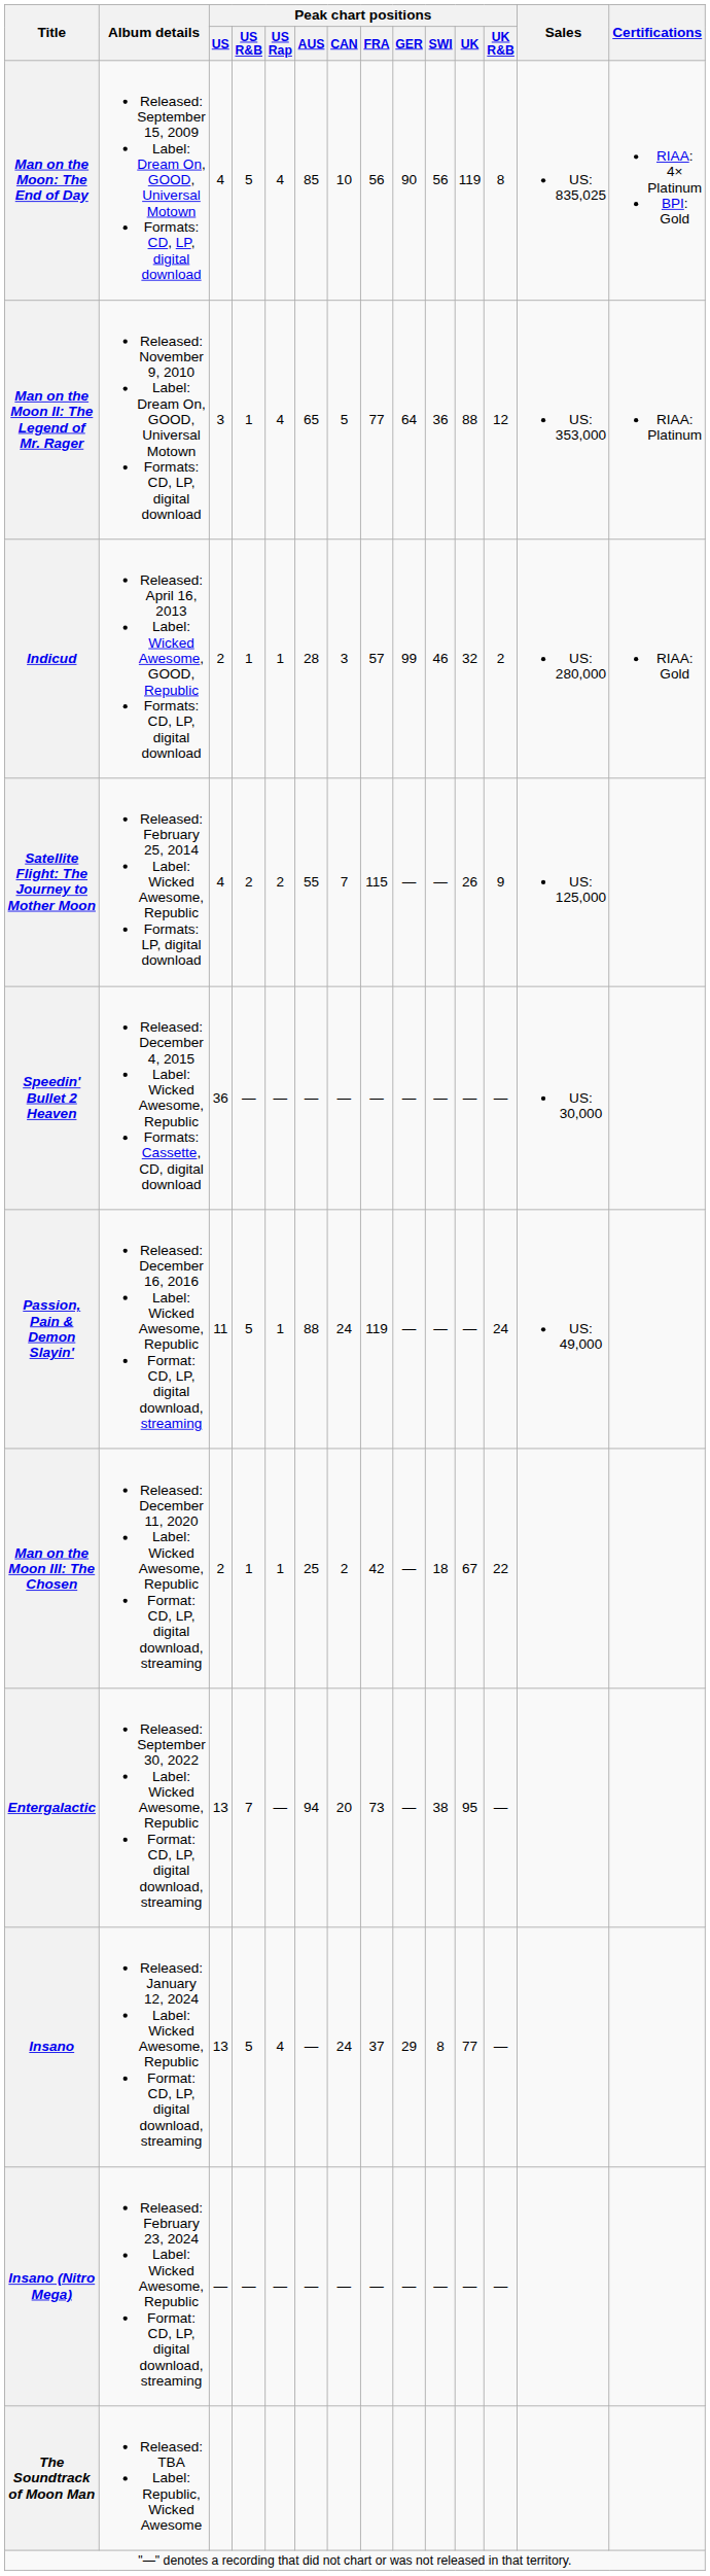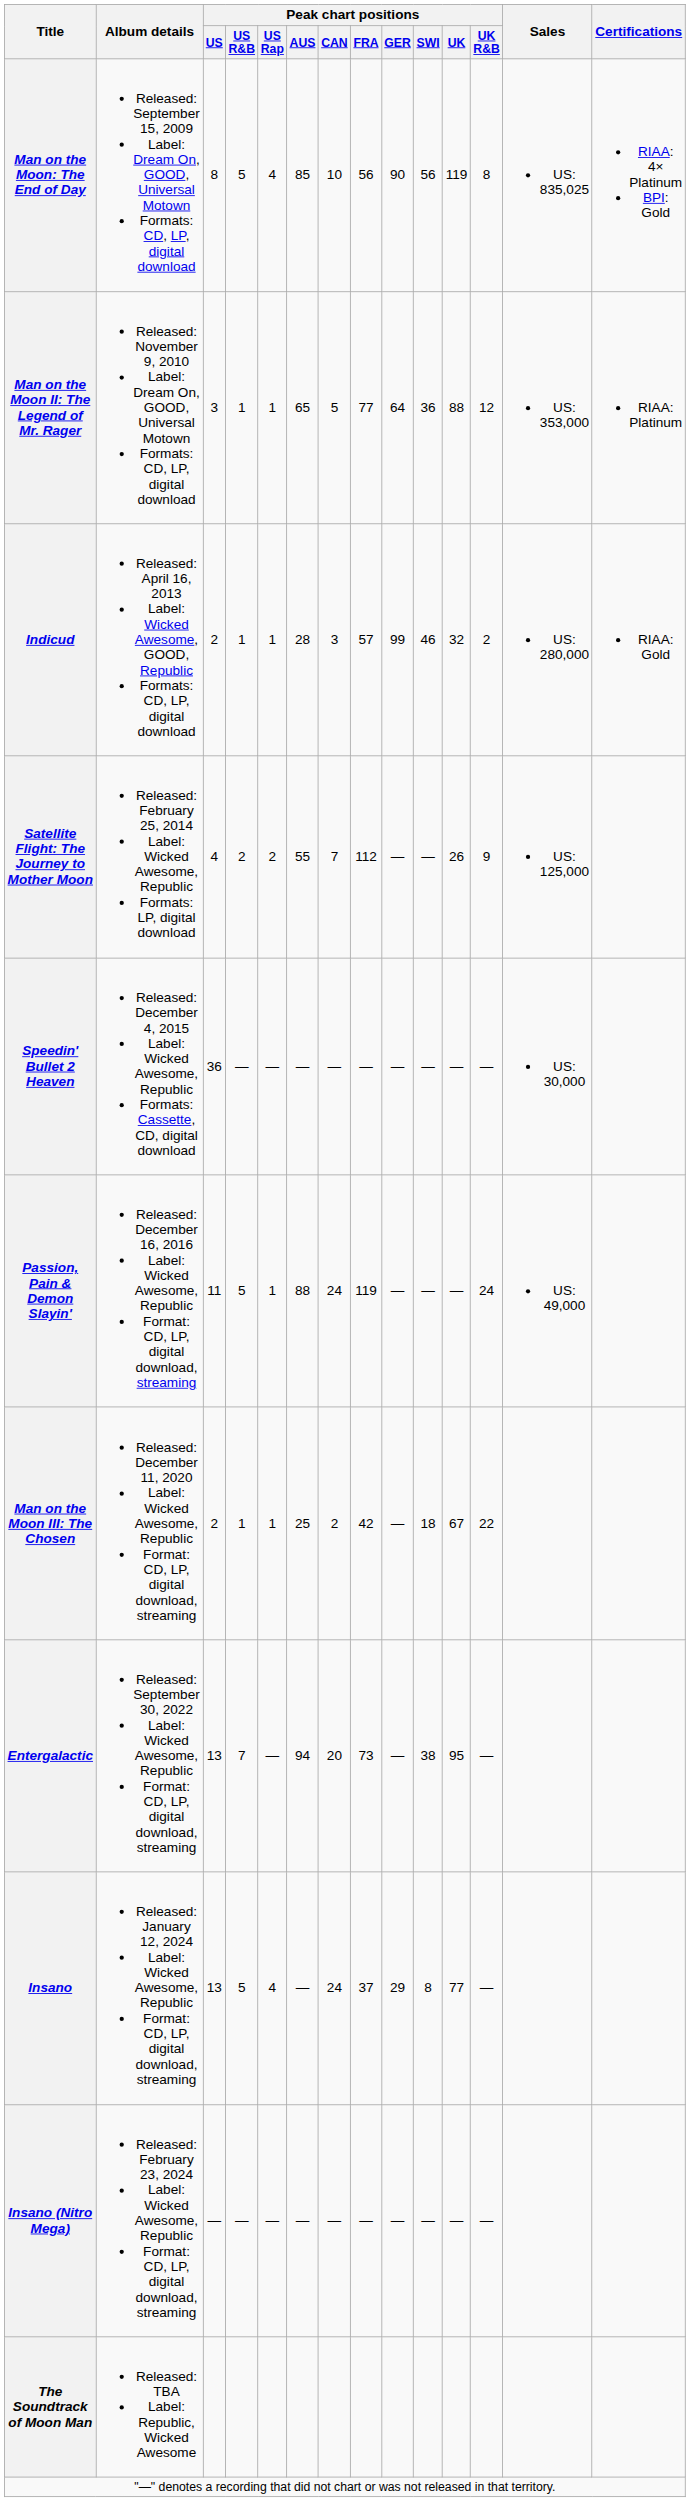Man on the Moon: The End of Day | Peak chart positions / US: 4 -> 8
Man on the Moon II: The Legend of Mr. Rager | Peak chart positions / US Rap: 4 -> 1
Satellite Flight: The Journey to Mother Moon | Peak chart positions / FRA: 115 -> 112
